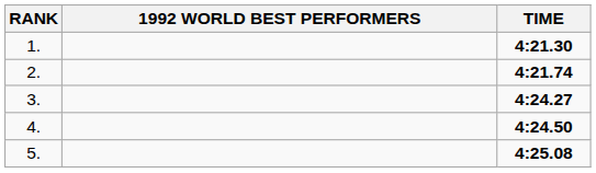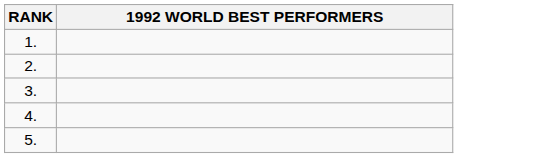- column: TIME | 4:21.30 | 4:21.74 | 4:24.27 | 4:24.50 | 4:25.08
